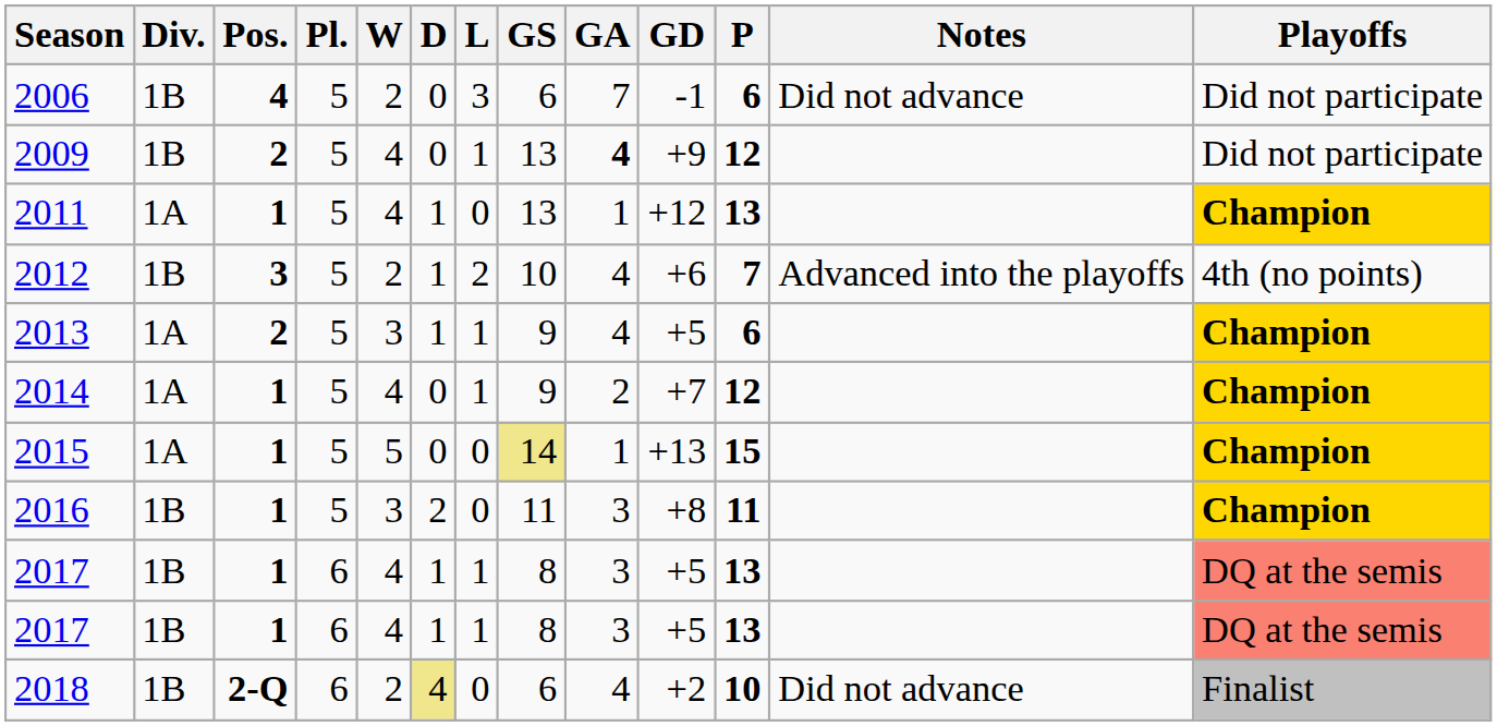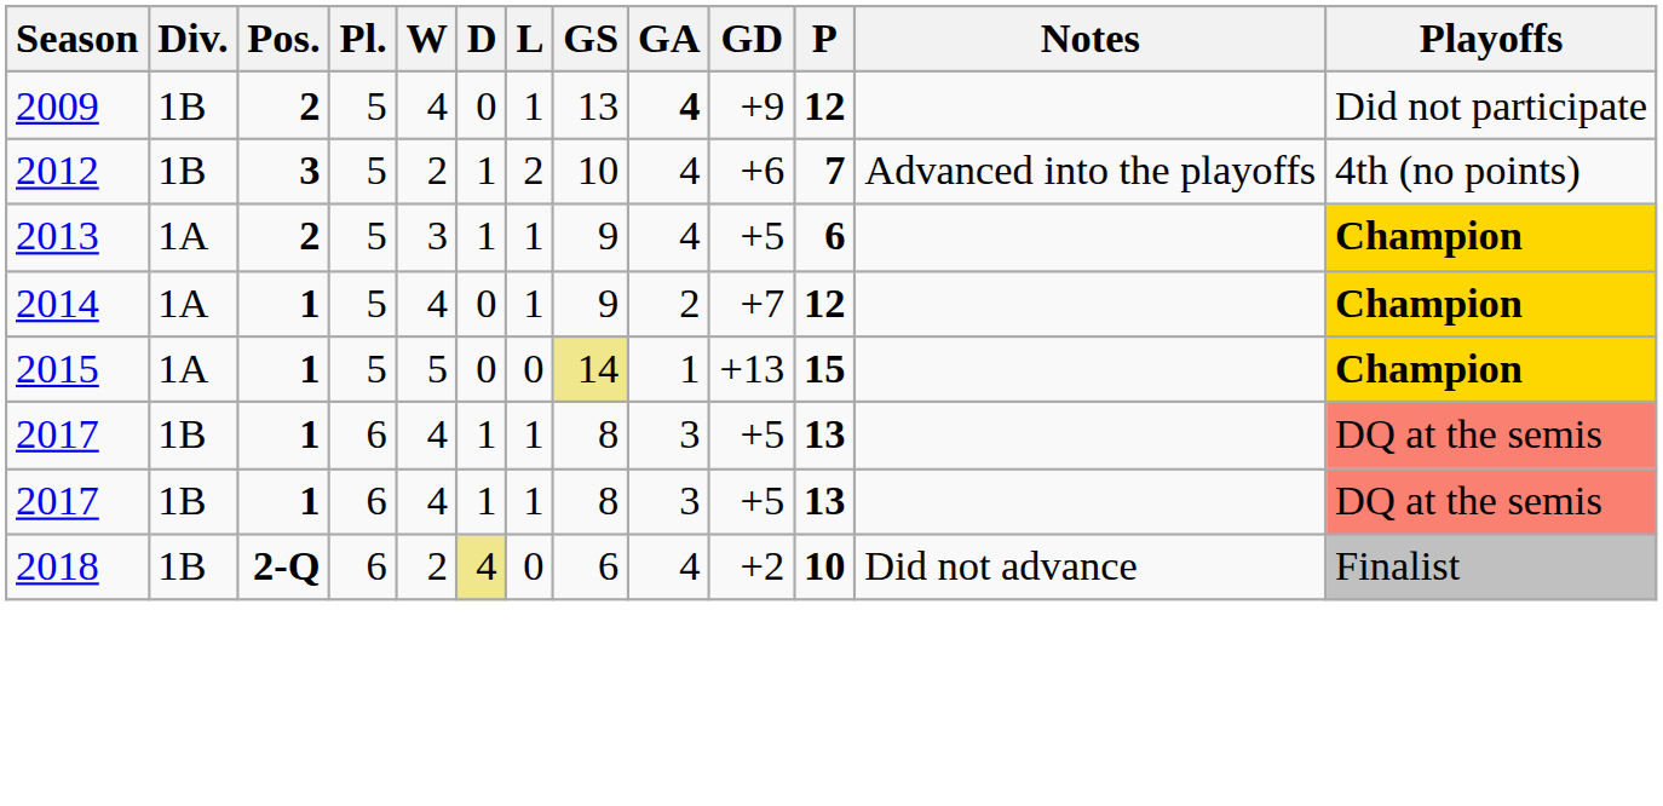- row: 2006 | 1B | 4 | 5 | 2 | 0 | 3 | 6 | 7 | -1 | 6 | Did not advance | Did not participate
- row: 2011 | 1A | 1 | 5 | 4 | 1 | 0 | 13 | 1 | +12 | 13 | Champion
- row: 2016 | 1B | 1 | 5 | 3 | 2 | 0 | 11 | 3 | +8 | 11 | Champion
